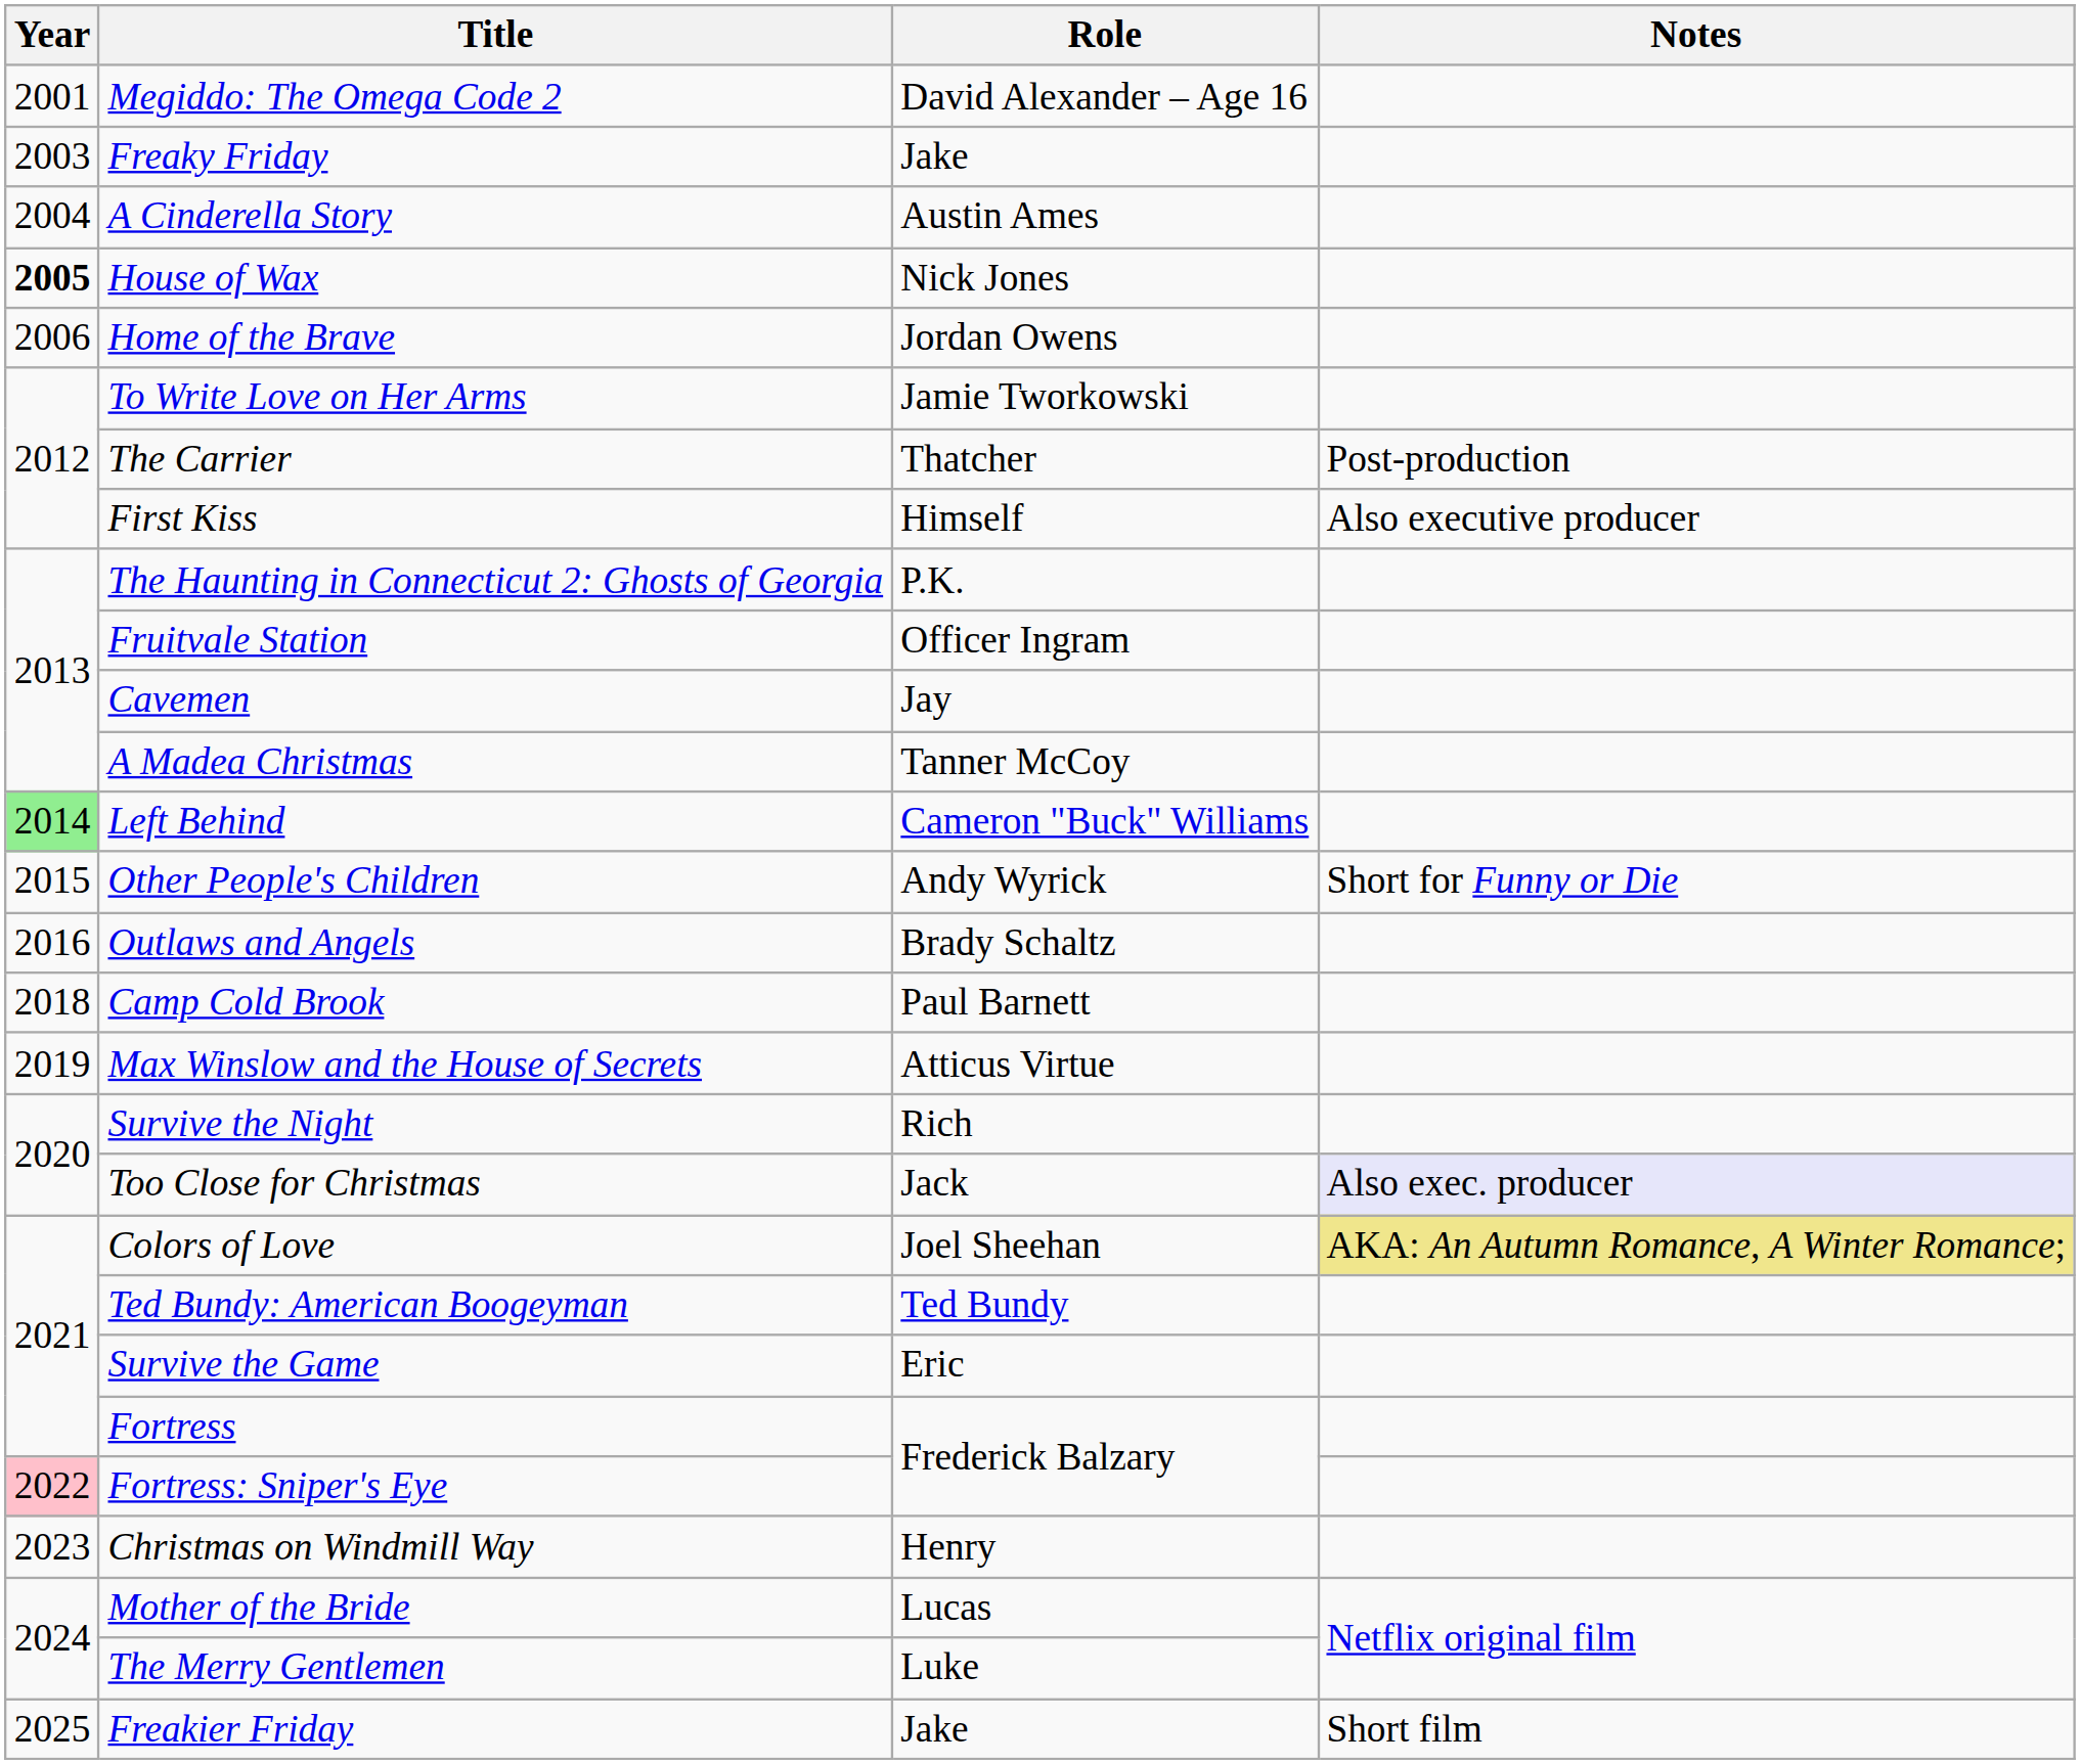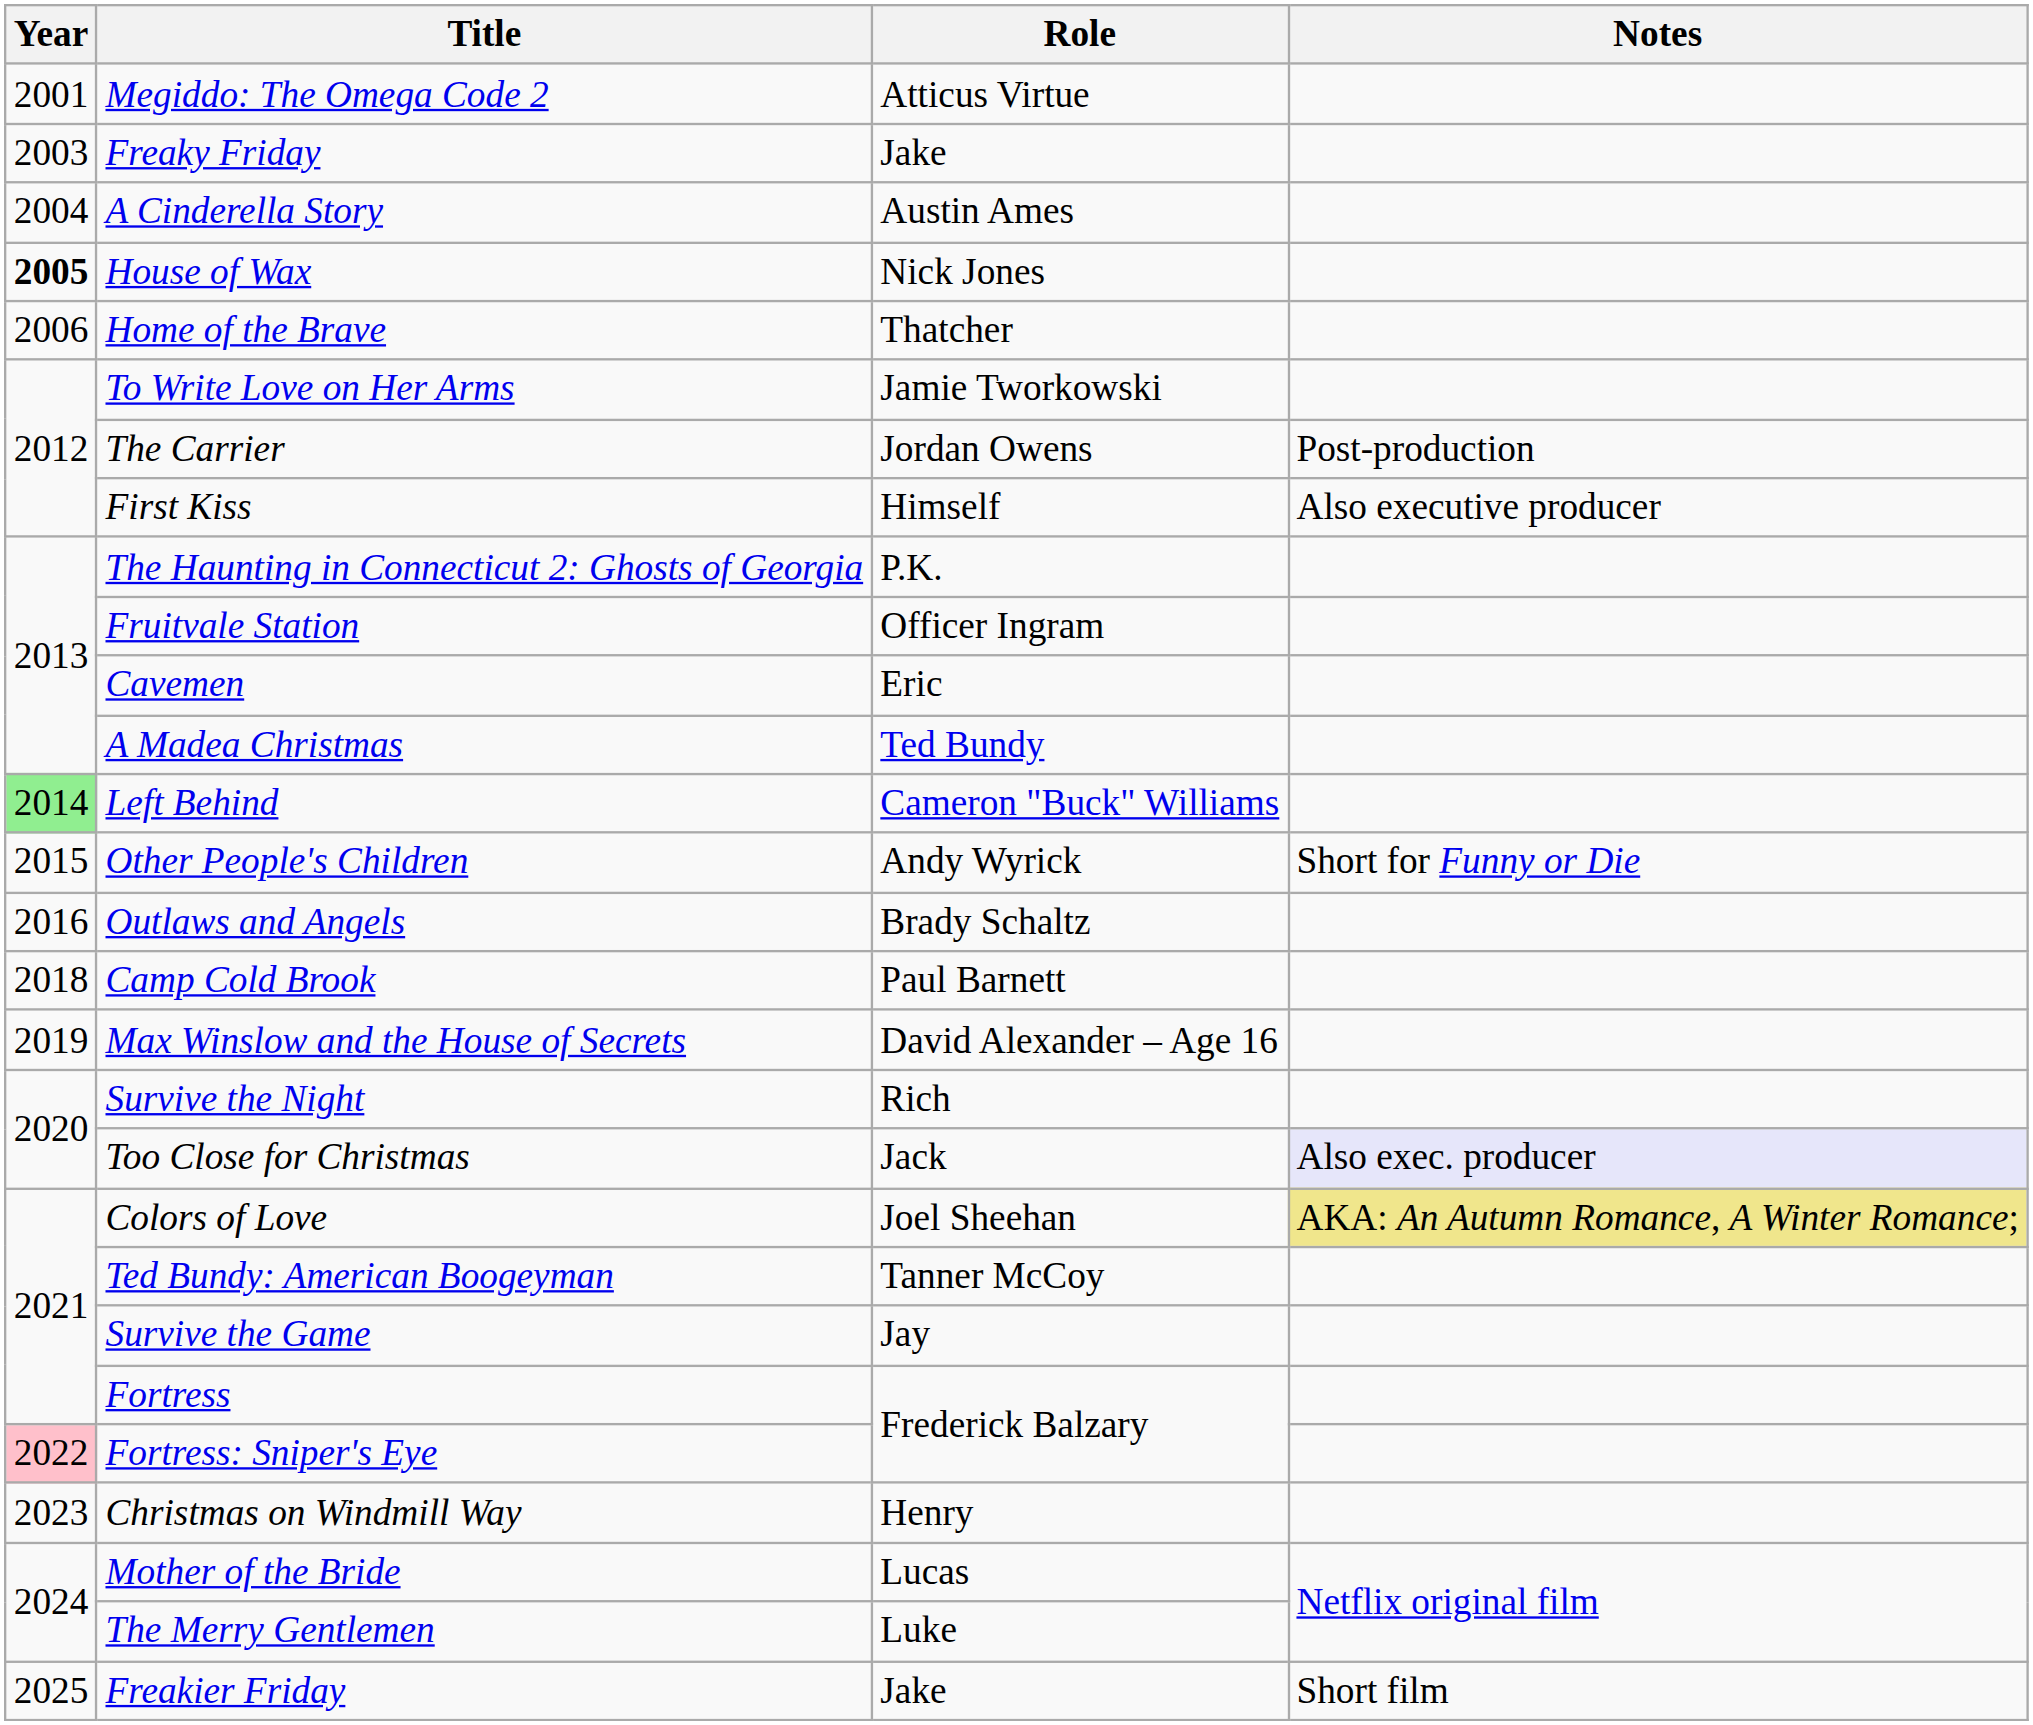Megiddo: The Omega Code 2 | Role: David Alexander – Age 16 -> Atticus Virtue
Home of the Brave | Role: Jordan Owens -> Thatcher
The Carrier | Role: Thatcher -> Jordan Owens
Cavemen | Role: Jay -> Eric
A Madea Christmas | Role: Tanner McCoy -> Ted Bundy
Max Winslow and the House of Secrets | Role: Atticus Virtue -> David Alexander – Age 16
Ted Bundy: American Boogeyman | Role: Ted Bundy -> Tanner McCoy
Survive the Game | Role: Eric -> Jay
